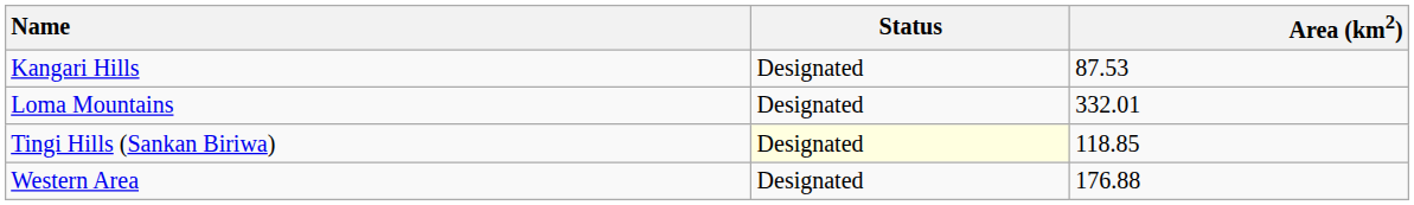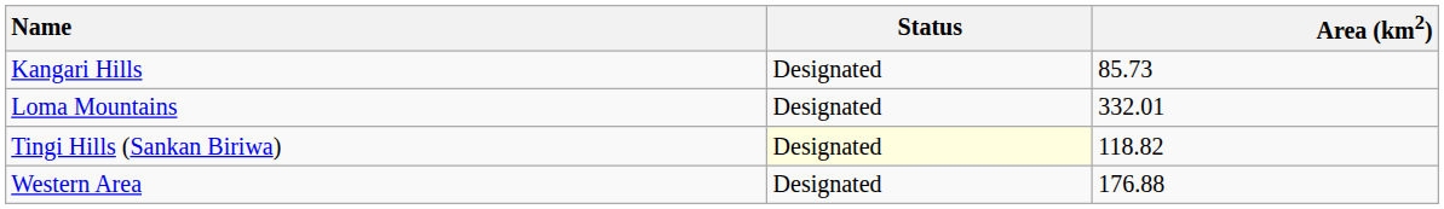Kangari Hills | Area (km2): 87.53 -> 85.73
Tingi Hills (Sankan Biriwa) | Area (km2): 118.85 -> 118.82
